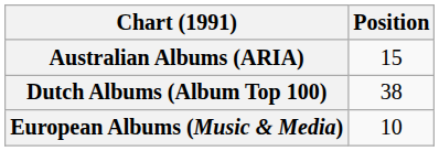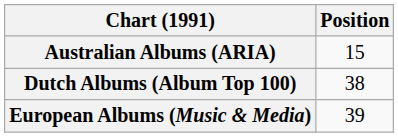European Albums (Music & Media) | Position: 10 -> 39
